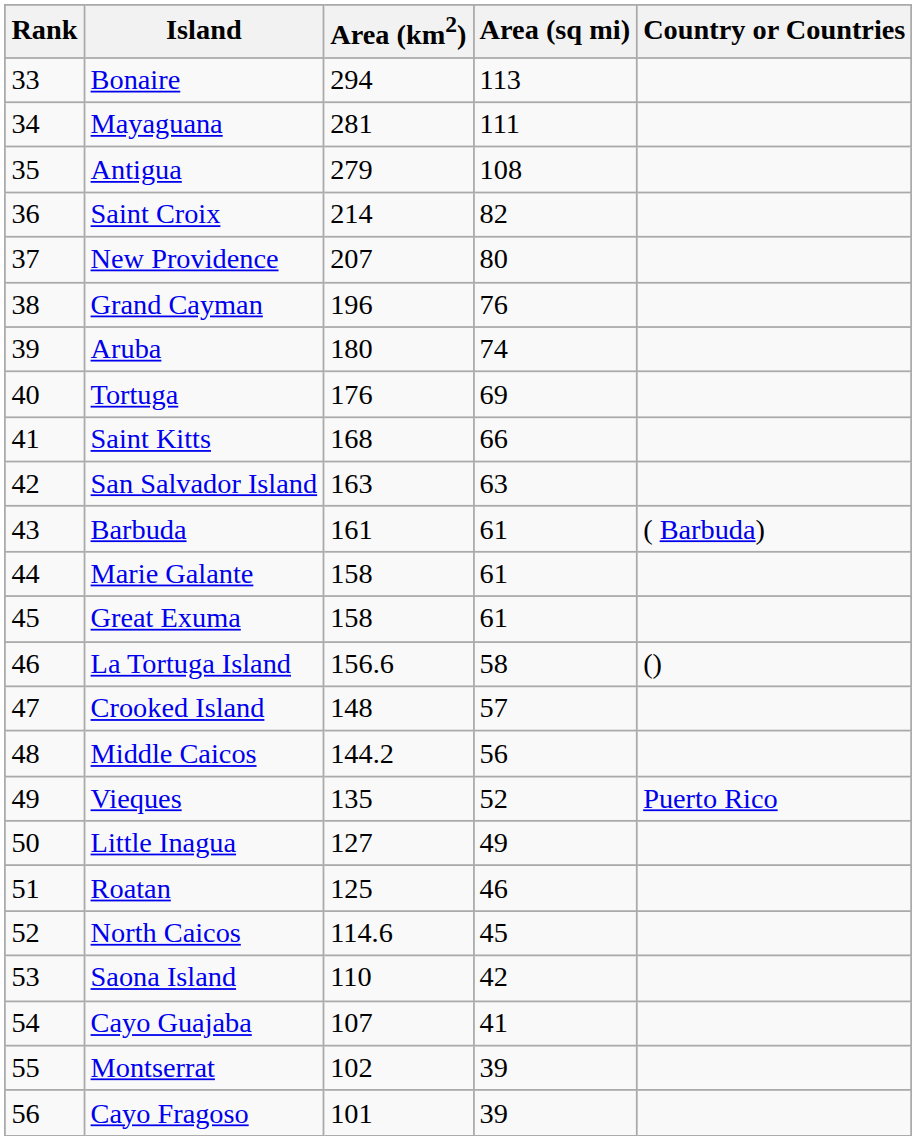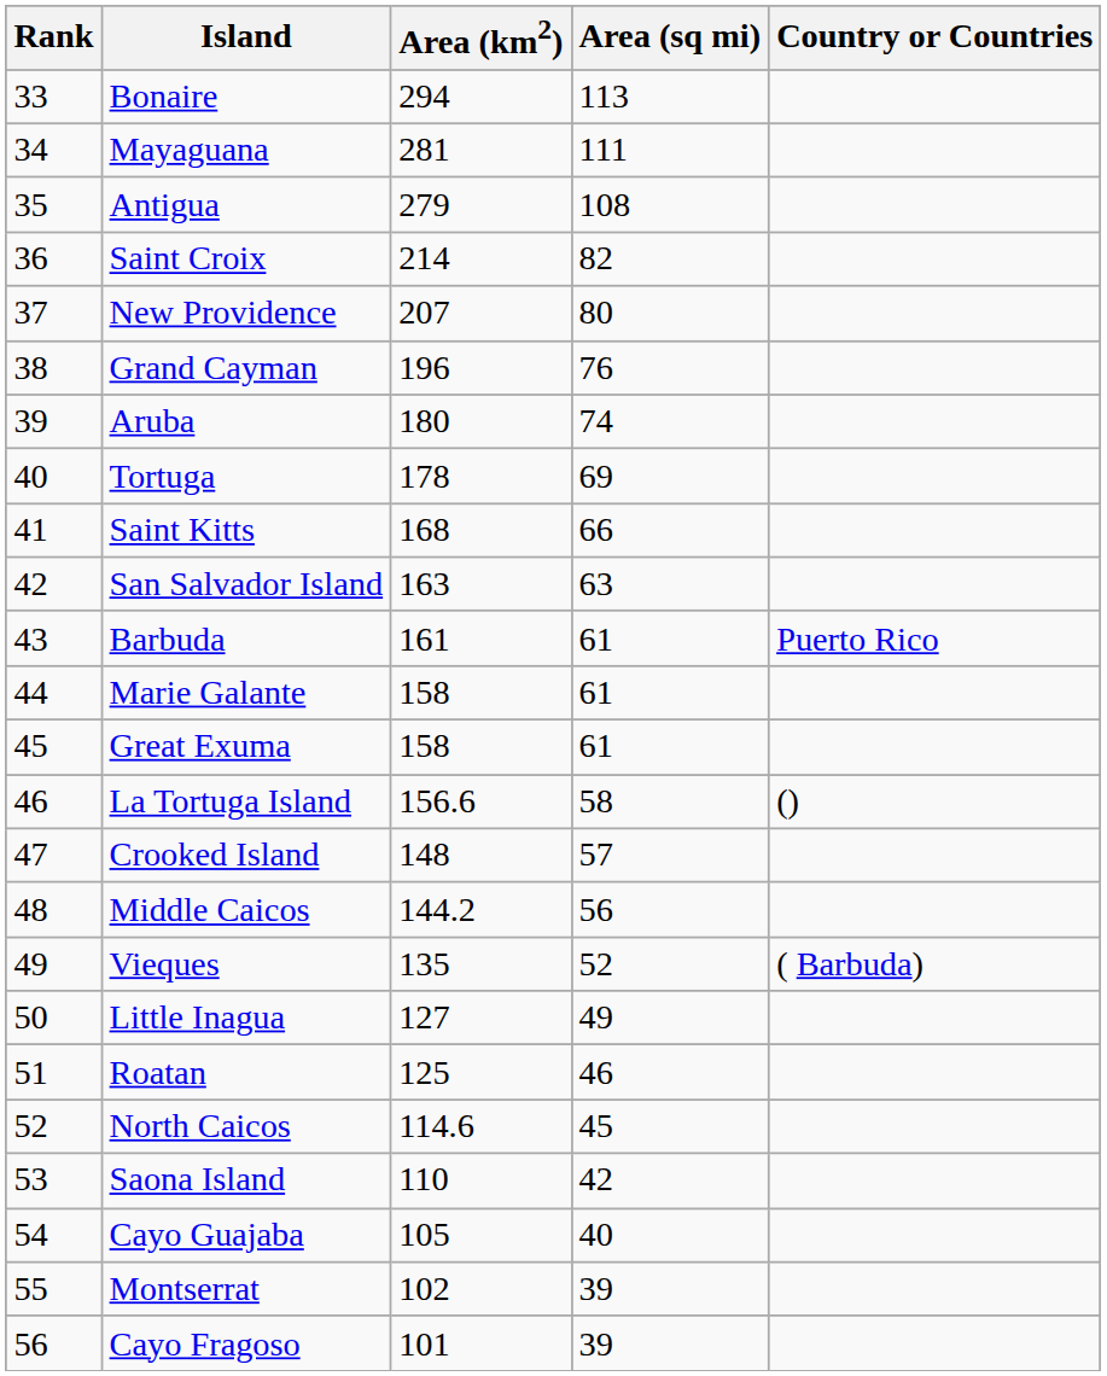Tortuga | Area (km2): 176 -> 178
Barbuda | Country or Countries: ( Barbuda) -> Puerto Rico
Vieques | Country or Countries: Puerto Rico -> ( Barbuda)
Cayo Guajaba | Area (km2): 107 -> 105
Cayo Guajaba | Area (sq mi): 41 -> 40
